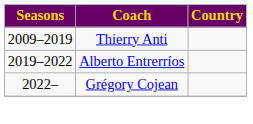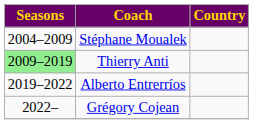+ row: 2004–2009 | Stéphane Moualek
Thierry Anti | Seasons: no background -> lightgreen background
